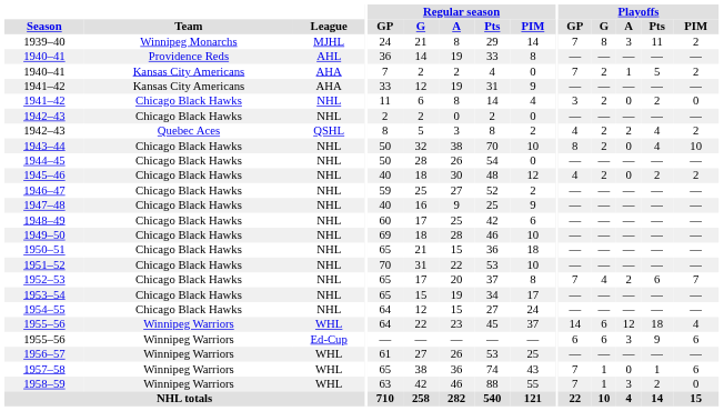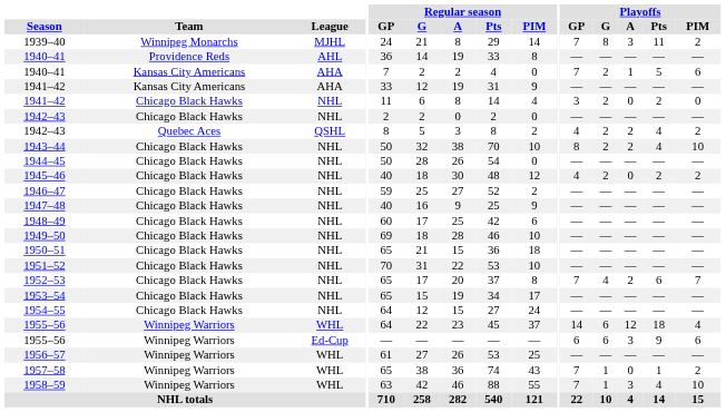1940–41 / AHA | Playoffs / PIM: 2 -> 6
1943–44 | Playoffs / A: 0 -> 2
1957–58 | Playoffs / PIM: 6 -> 2
1958–59 | Playoffs / Pts: 2 -> 4
1958–59 | Playoffs / PIM: 0 -> 10
